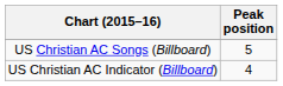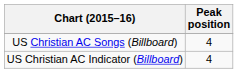US Christian AC Songs (Billboard) | Peak position: 5 -> 4
